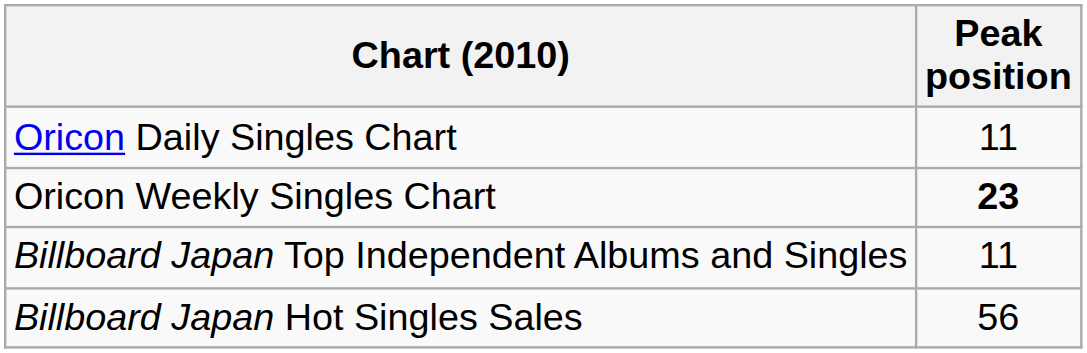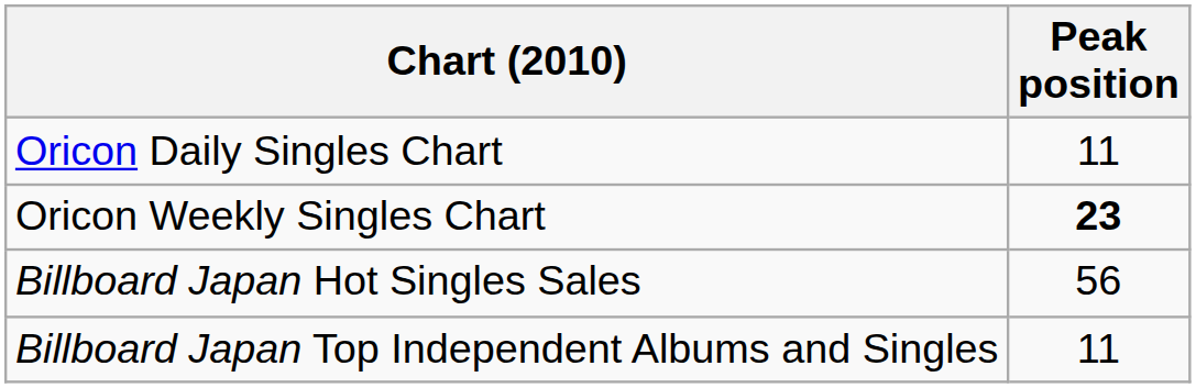rows swapped: Billboard Japan Hot Singles Sales <-> Billboard Japan Top Independent Albums and Singles
